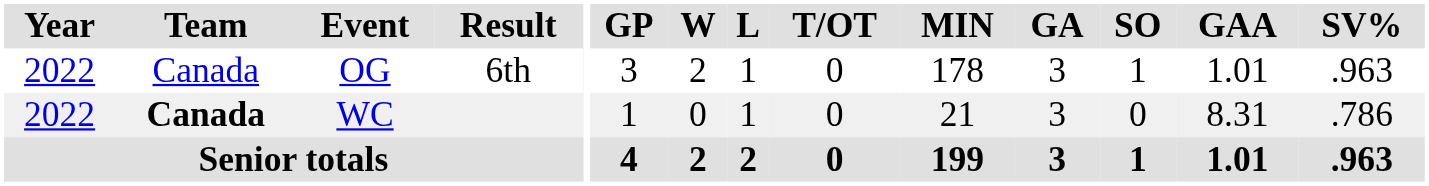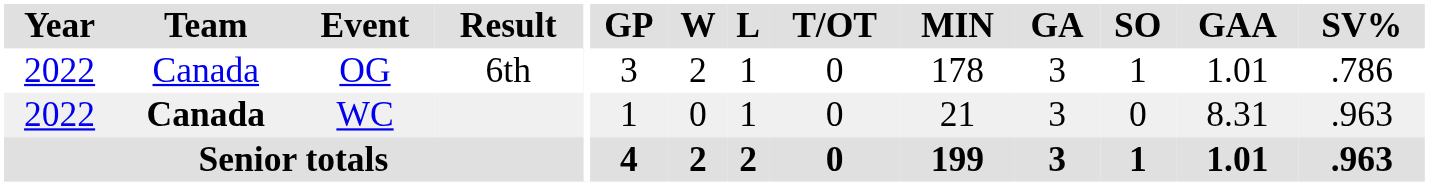OG | SV%: .963 -> .786
WC | SV%: .786 -> .963
